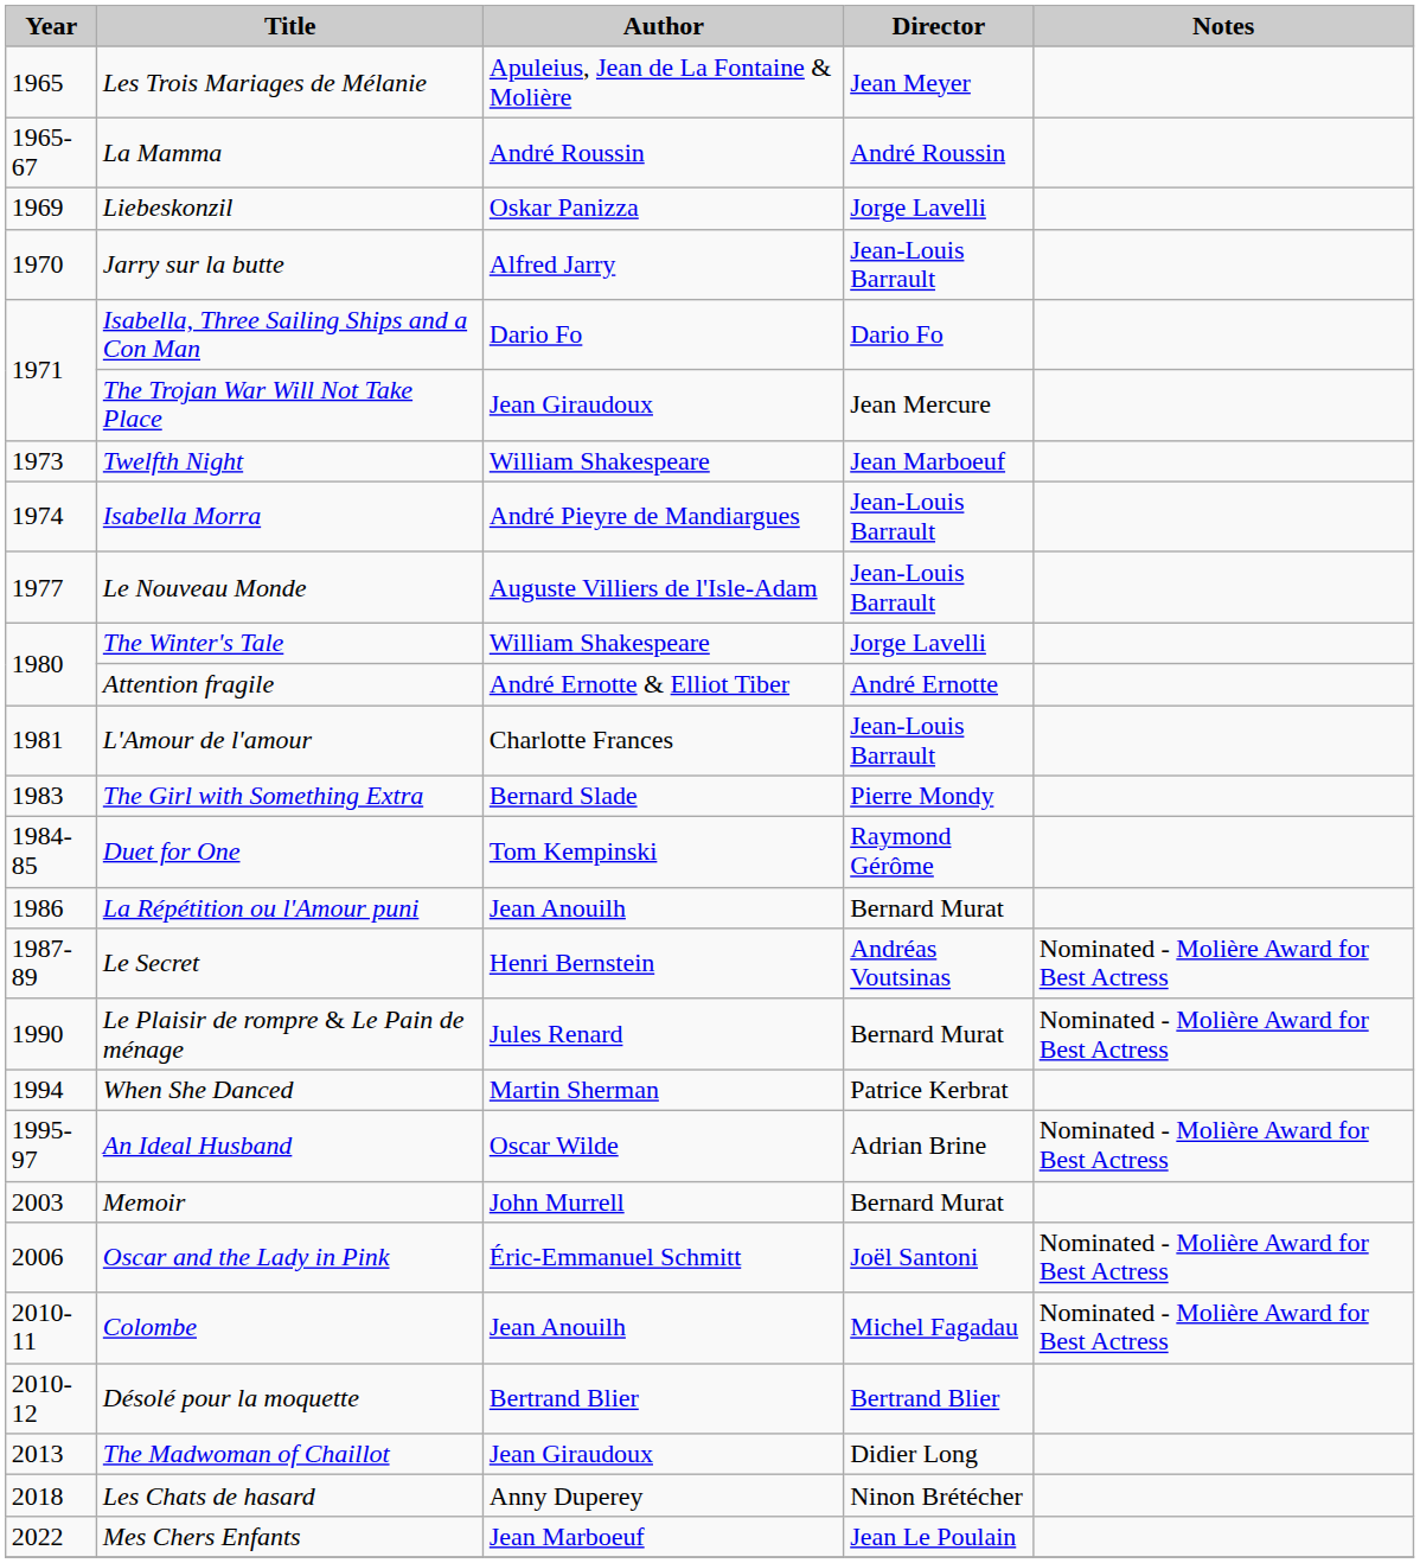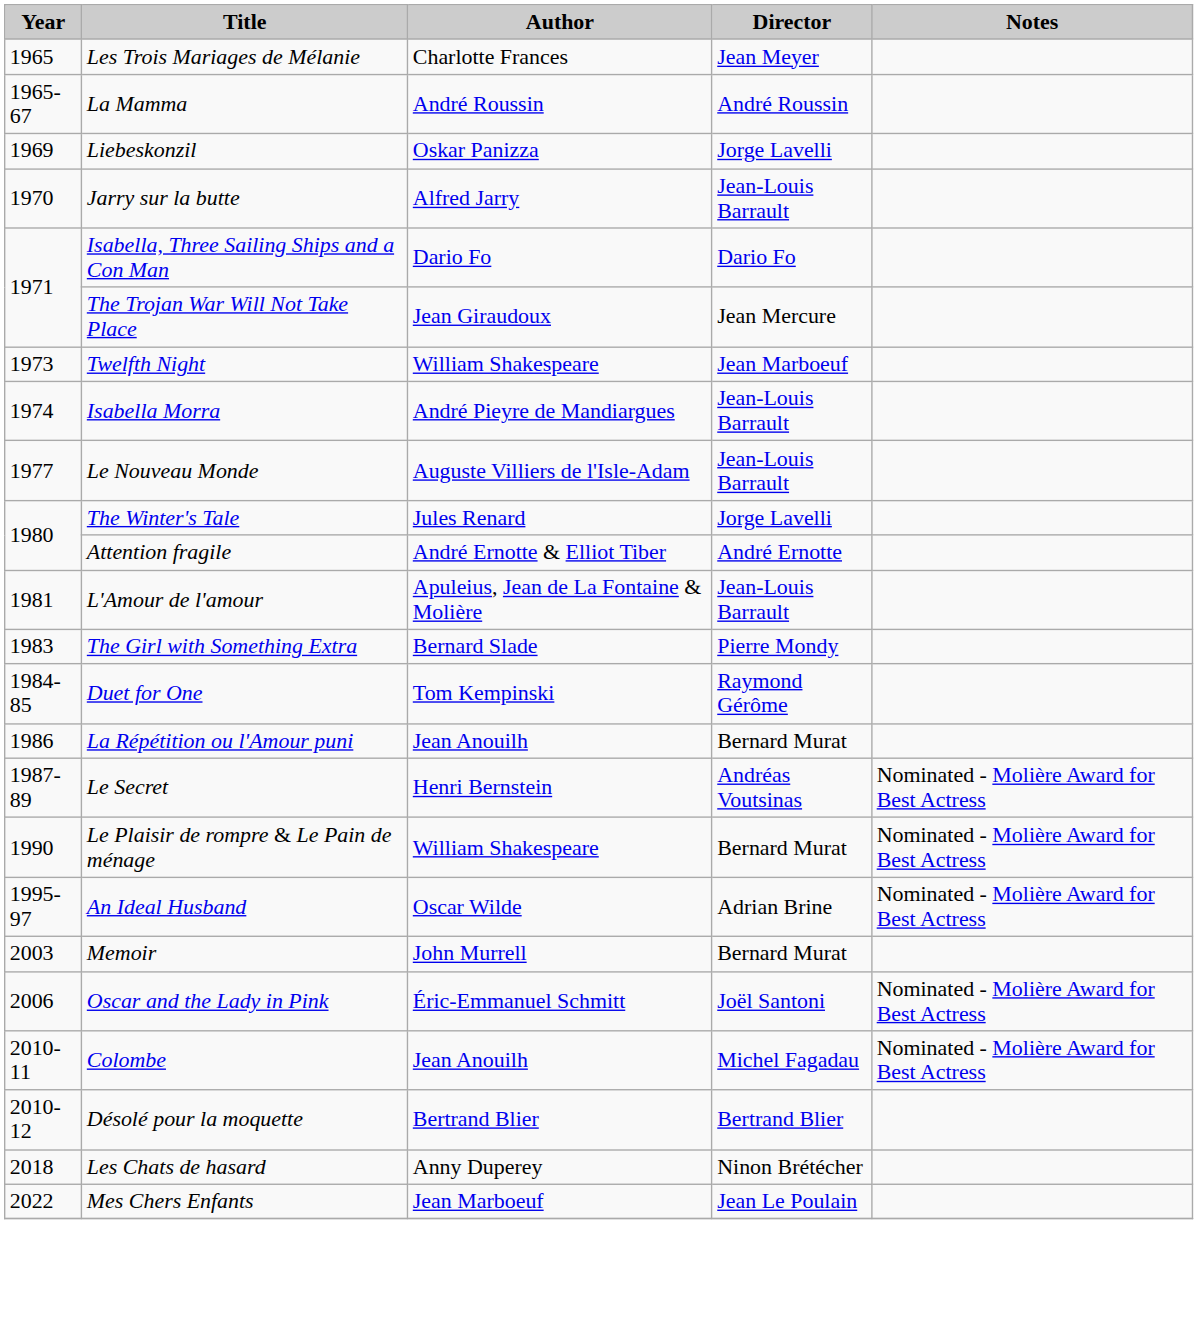Les Trois Mariages de Mélanie | Author: Apuleius, Jean de La Fontaine & Molière -> Charlotte Frances
The Winter's Tale | Author: William Shakespeare -> Jules Renard
L'Amour de l'amour | Author: Charlotte Frances -> Apuleius, Jean de La Fontaine & Molière
Le Plaisir de rompre & Le Pain de ménage | Author: Jules Renard -> William Shakespeare
- row: 1994 | When She Danced | Martin Sherman | Patrice Kerbrat
- row: 2013 | The Madwoman of Chaillot | Jean Giraudoux | Didier Long
